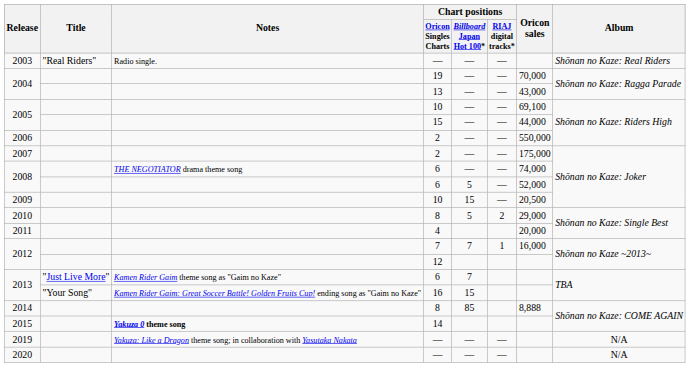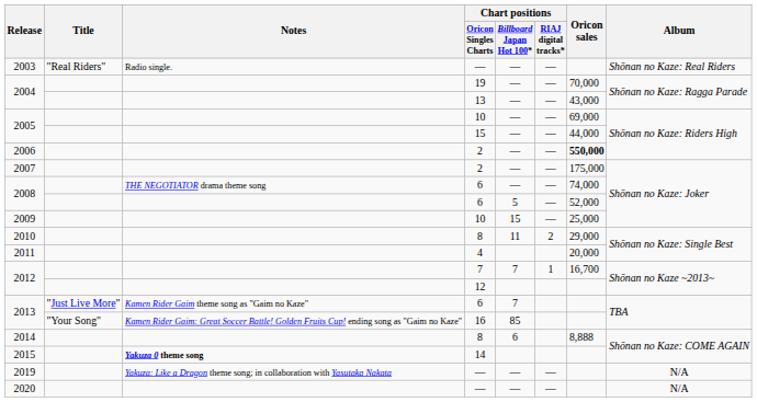2005 / 10 | Oricon sales: 69,100 -> 69,000
2006 | Oricon sales: normal -> bold
2009 | Oricon sales: 20,500 -> 25,000
2010 | Chart positions / Billboard Japan Hot 100*: 5 -> 11
2012 / 7 | Oricon sales: 16,000 -> 16,700
2013 / 16 | Chart positions / Billboard Japan Hot 100*: 15 -> 85
2014 | Chart positions / Billboard Japan Hot 100*: 85 -> 6
